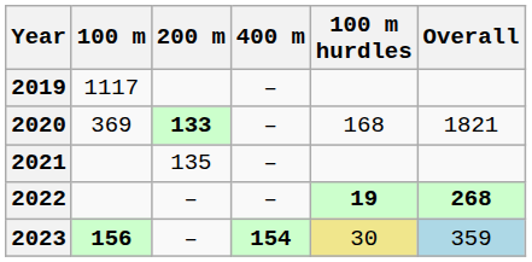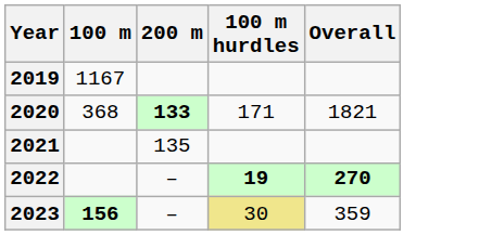- column: 400 m | – | – | – | – | 154
2019 | 100 m: 1117 -> 1167
2020 | 100 m: 369 -> 368
2020 | 100 m hurdles: 168 -> 171
2022 | Overall: 268 -> 270
2023 | Overall: lightblue background -> no background
